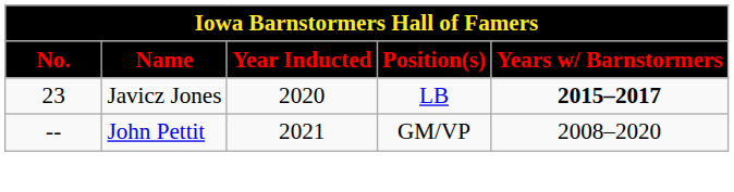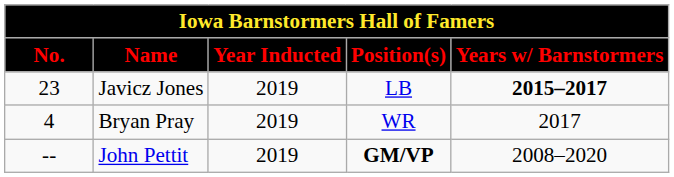Javicz Jones | Year Inducted: 2020 -> 2019
+ row: 4 | Bryan Pray | 2019 | WR | 2017
John Pettit | Year Inducted: 2021 -> 2019
John Pettit | Position(s): normal -> bold
